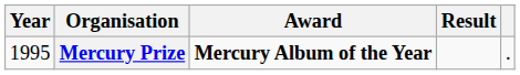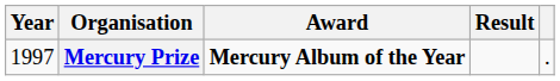Mercury Prize | Year: 1995 -> 1997
